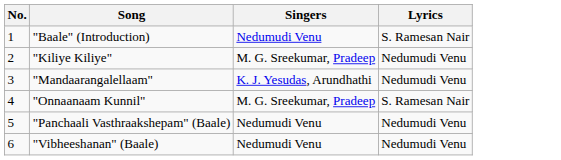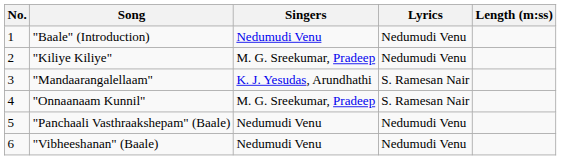+ column: Length (m:ss)
"Baale" (Introduction) | Lyrics: S. Ramesan Nair -> Nedumudi Venu
"Mandaarangalellaam" | Lyrics: Nedumudi Venu -> S. Ramesan Nair
